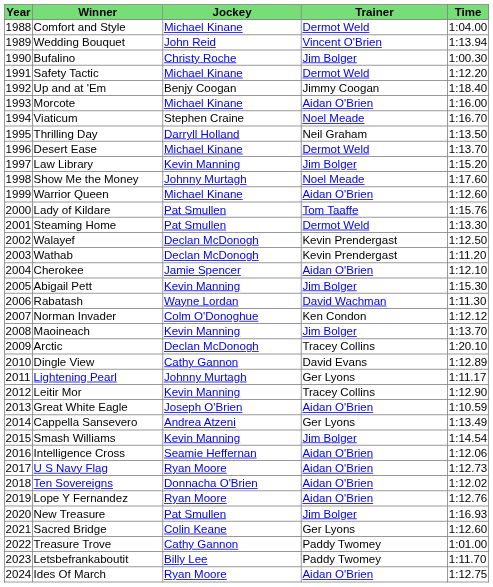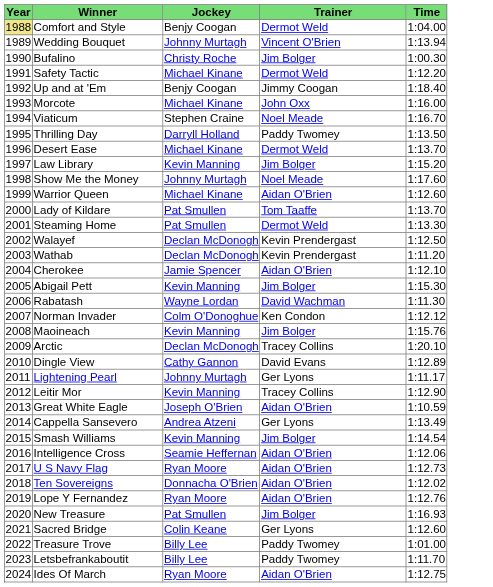Comfort and Style | Year: no background -> khaki background
Comfort and Style | Jockey: Michael Kinane -> Benjy Coogan
Wedding Bouquet | Jockey: John Reid -> Johnny Murtagh
Morcote | Trainer: Aidan O'Brien -> John Oxx
Thrilling Day | Trainer: Neil Graham -> Paddy Twomey
Lady of Kildare | Time: 1:15.76 -> 1:13.70
Maoineach | Time: 1:13.70 -> 1:15.76
Treasure Trove | Jockey: Cathy Gannon -> Billy Lee
